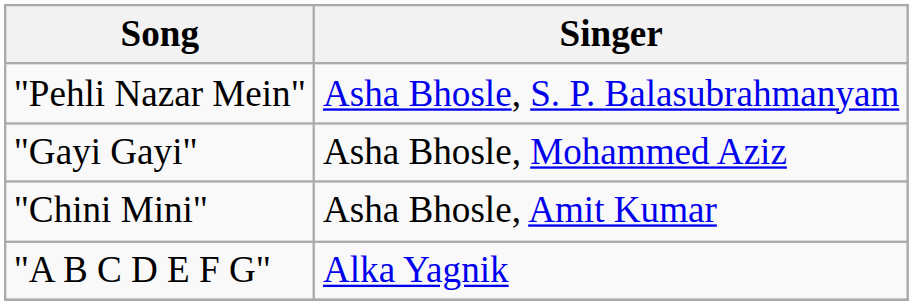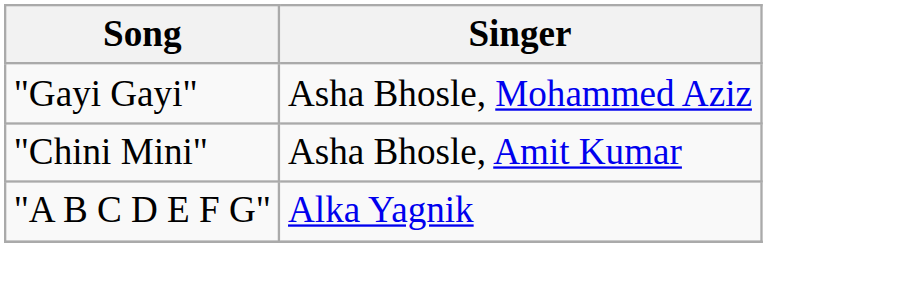- row: "Pehli Nazar Mein" | Asha Bhosle, S. P. Balasubrahmanyam
